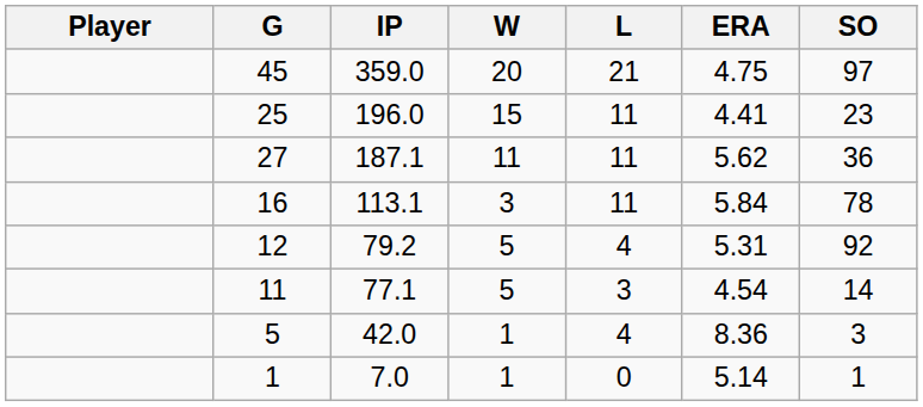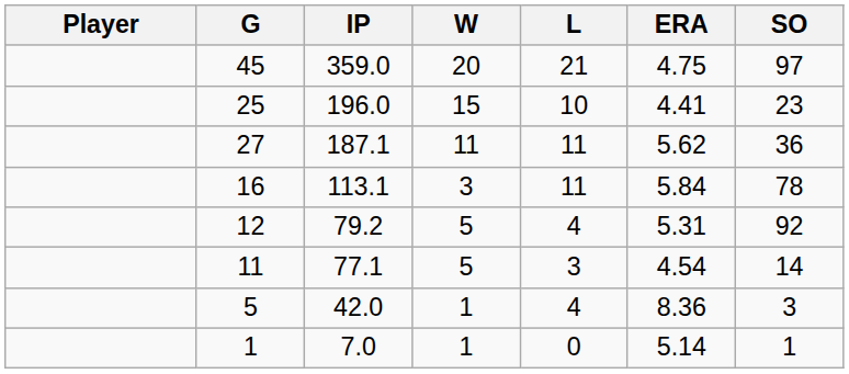25 | L: 11 -> 10
